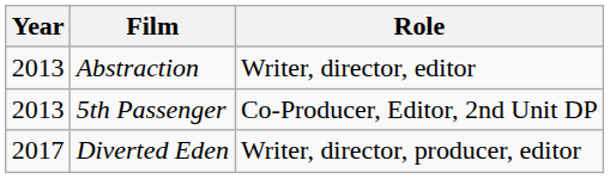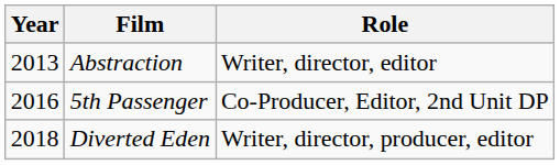5th Passenger | Year: 2013 -> 2016
Diverted Eden | Year: 2017 -> 2018
